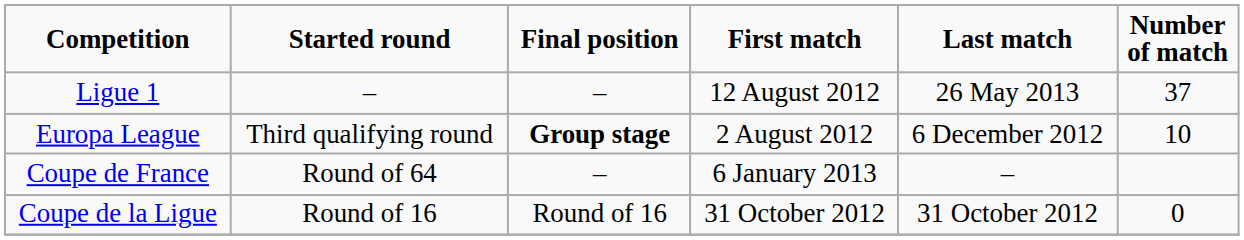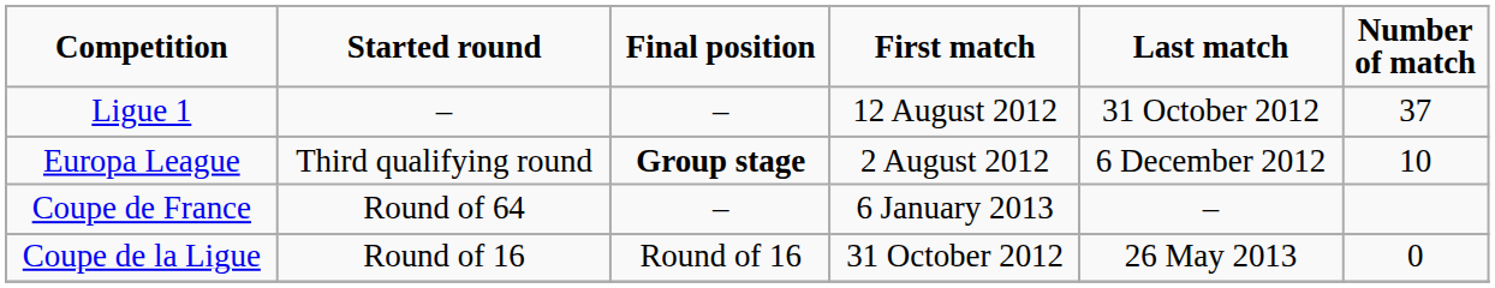Ligue 1 | Last match: 26 May 2013 -> 31 October 2012
Coupe de la Ligue | Last match: 31 October 2012 -> 26 May 2013
